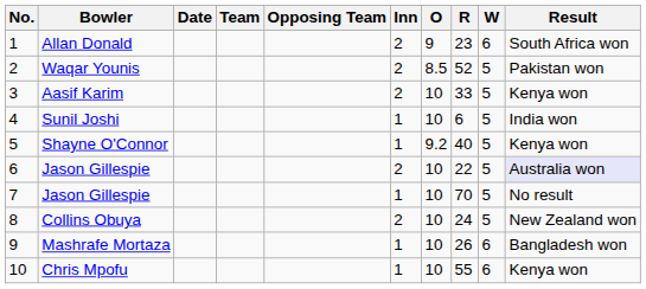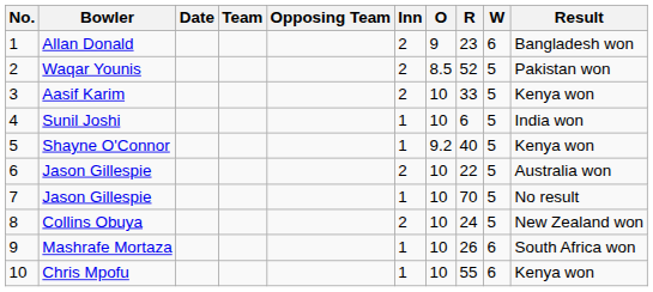Allan Donald | Result: South Africa won -> Bangladesh won
6 / Jason Gillespie | Result: lavender background -> no background
Mashrafe Mortaza | Result: Bangladesh won -> South Africa won
